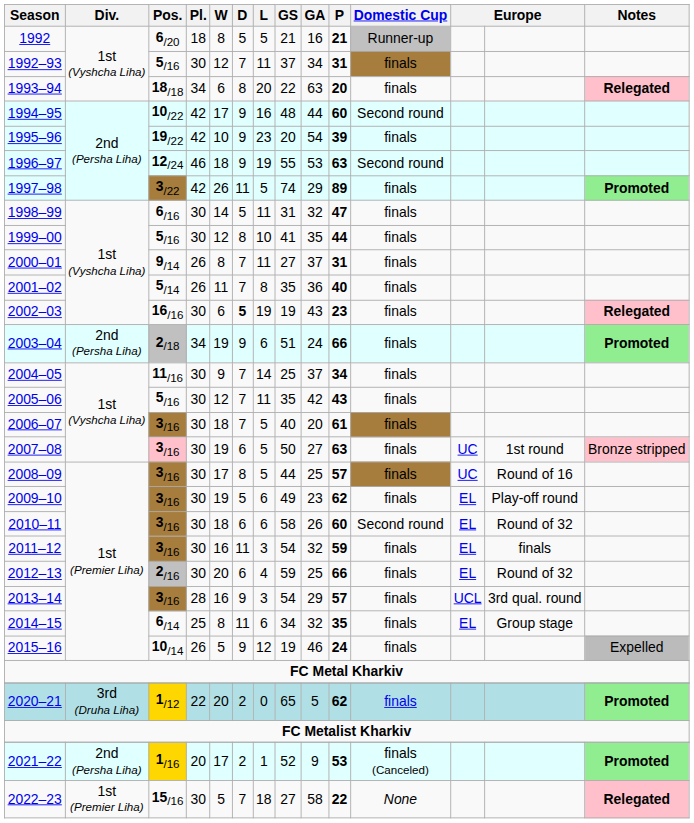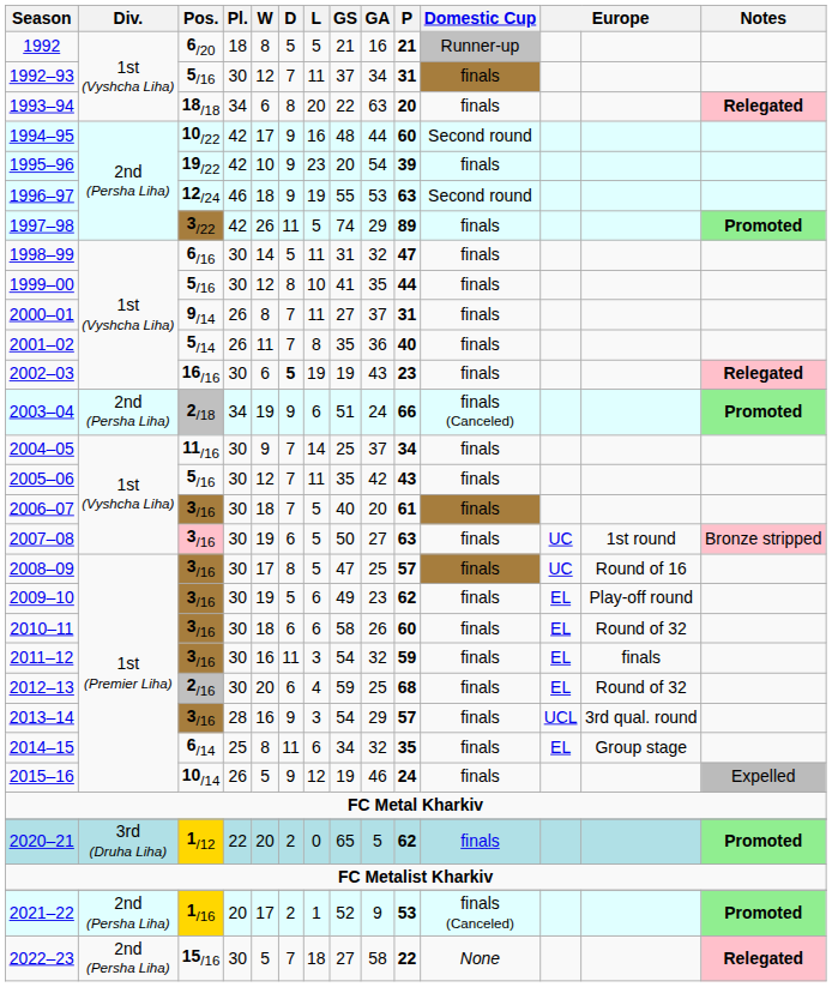2003–04 | Domestic Cup: finals -> finals (Canceled)
2008–09 | GS: 44 -> 47
2010–11 | Domestic Cup: Second round -> finals
2012–13 | P: 66 -> 68
2022–23 | Div.: 1st (Premier Liha) -> 2nd (Persha Liha)
